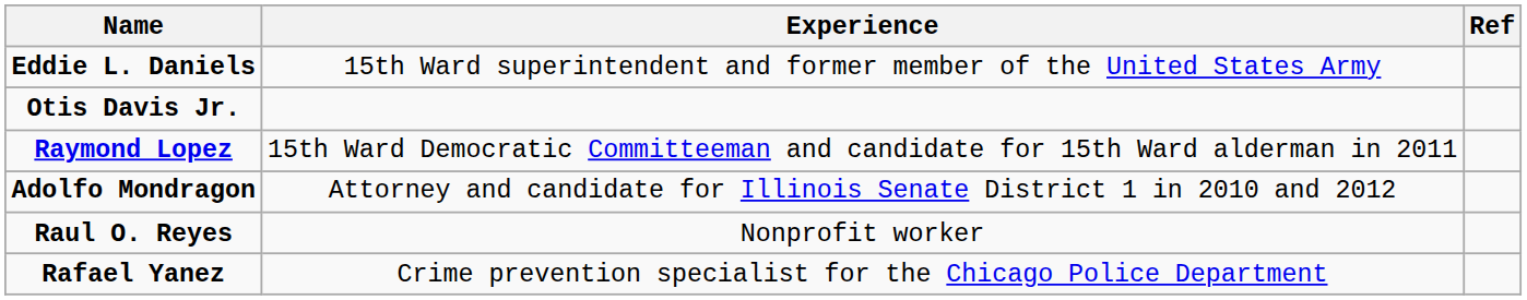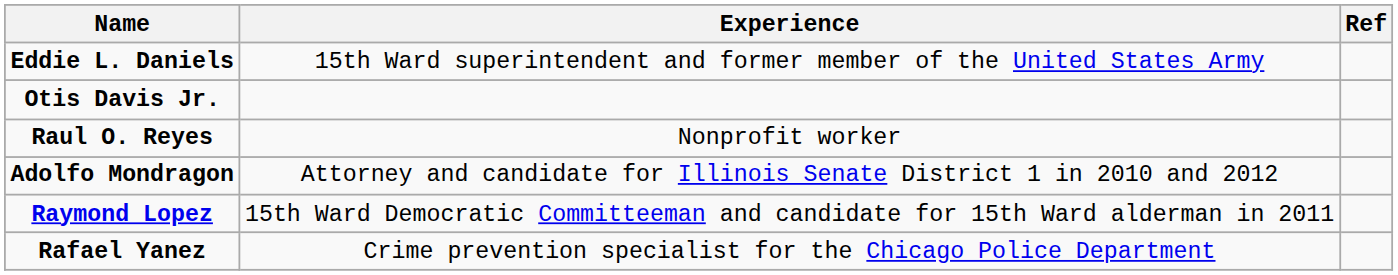rows swapped: Raymond Lopez <-> Raul O. Reyes
